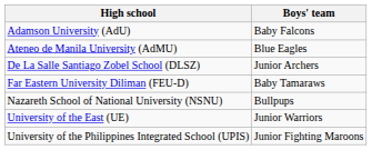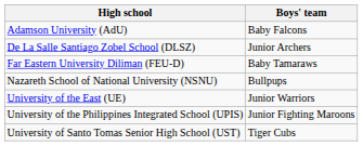- row: Ateneo de Manila University (AdMU) | Blue Eagles
+ row: University of Santo Tomas Senior High School (UST) | Tiger Cubs
